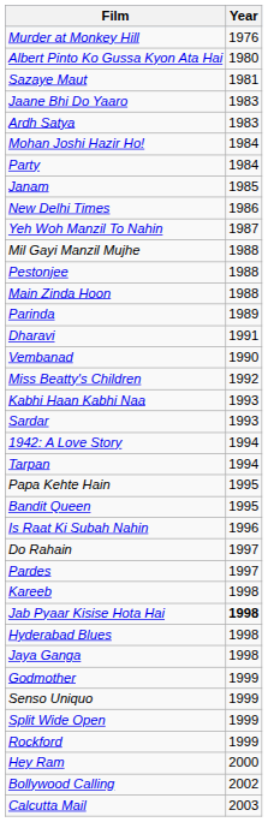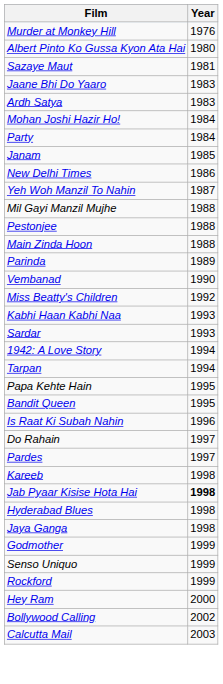- row: Dharavi | 1991
- row: Split Wide Open | 1999
